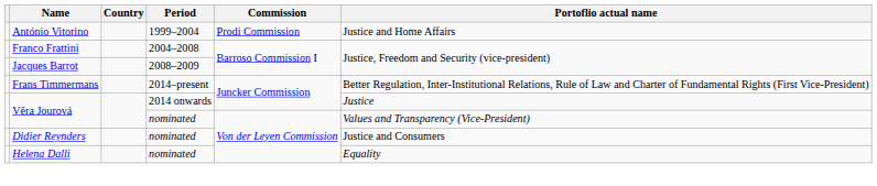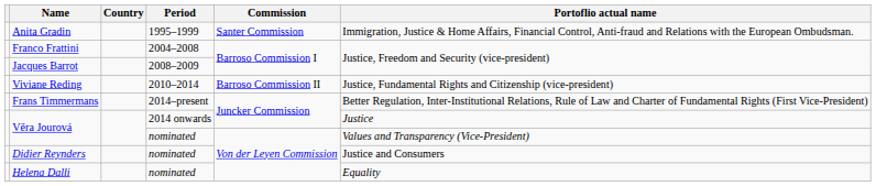+ row: Anita Gradin | 1995–1999 | Santer Commission | Immigration, Justice & Home Affairs, Financial Control, Anti-fraud and Relations with the European Ombudsman.
- row: António Vitorino | 1999–2004 | Prodi Commission | Justice and Home Affairs
+ row: Viviane Reding | 2010–2014 | Barroso Commission II | Justice, Fundamental Rights and Citizenship (vice-president)
